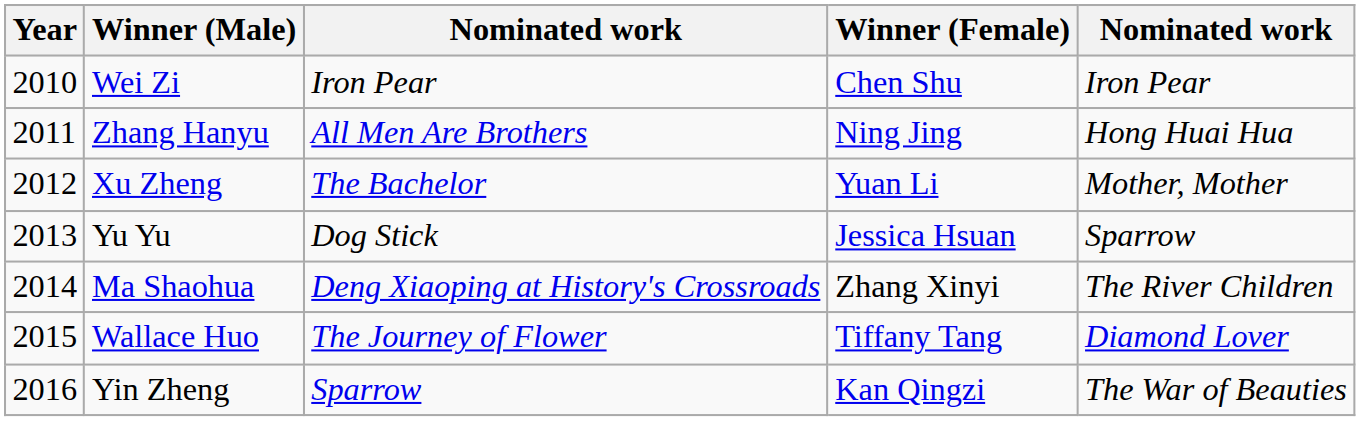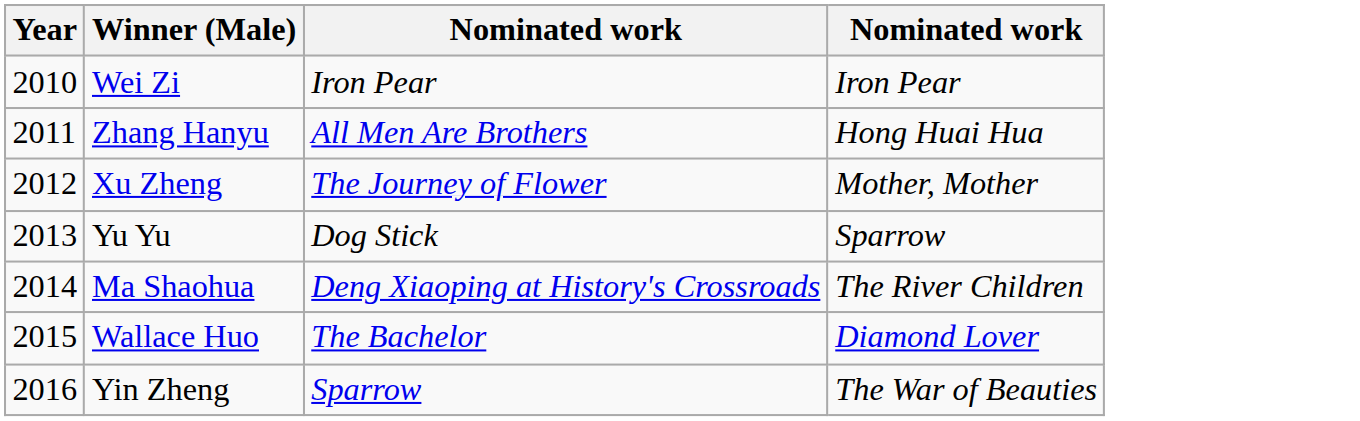- column: Winner (Female) | Chen Shu | Ning Jing | Yuan Li | Jessica Hsuan | Zhang Xinyi | Tiffany Tang | Kan Qingzi
Xu Zheng | column 3: The Bachelor -> The Journey of Flower
Wallace Huo | column 3: The Journey of Flower -> The Bachelor
